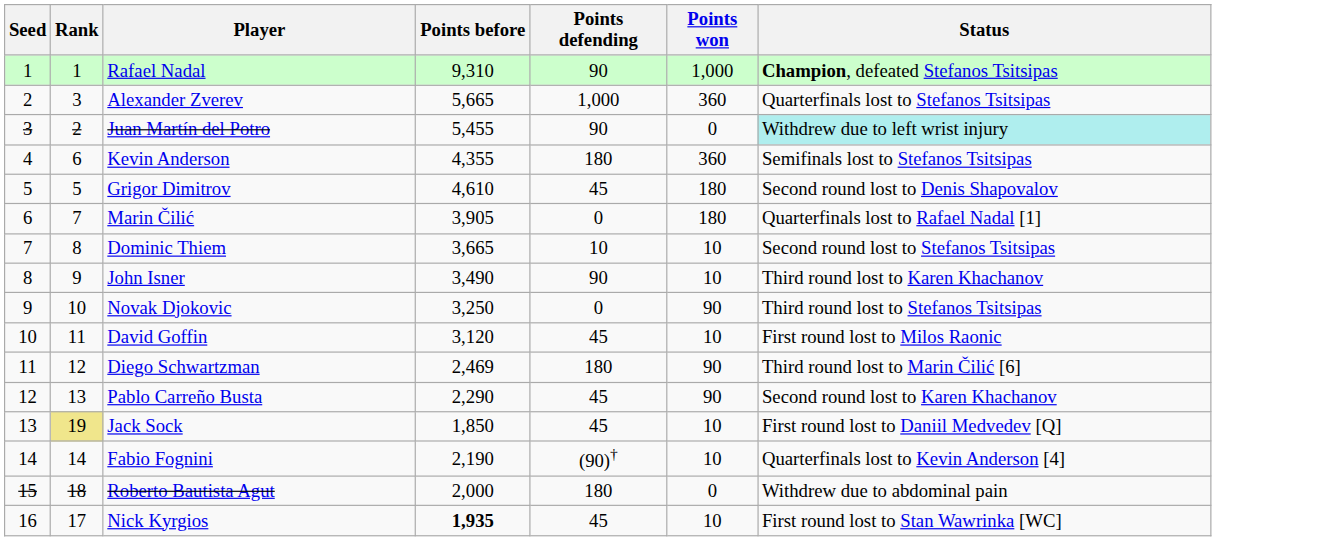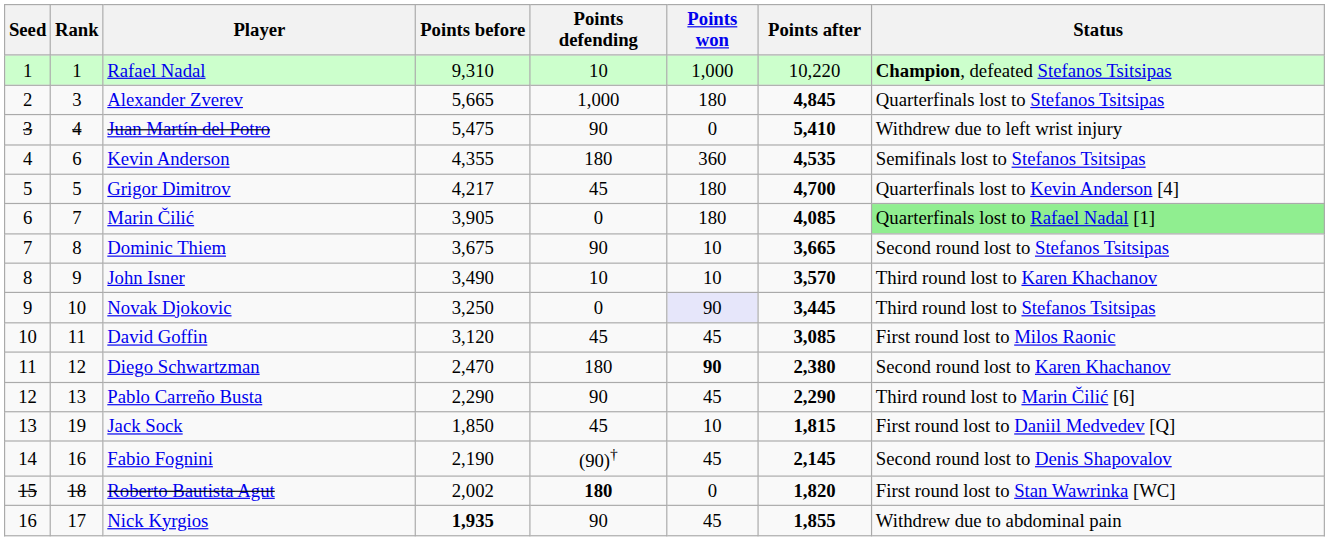+ column: Points after | 10,220 | 4,845 | 5,410 | 4,535 | 4,700 | 4,085 | 3,665 | 3,570 | 3,445 | 3,085 | 2,380 | 2,290 | 1,815 | 2,145 | 1,820 | 1,855
Rafael Nadal | Points defending: 90 -> 10
Alexander Zverev | Points won: 360 -> 180
Juan Martín del Potro | Rank: 2 -> 4
Juan Martín del Potro | Points before: 5,455 -> 5,475
Juan Martín del Potro | Status: paleturquoise background -> no background
Grigor Dimitrov | Points before: 4,610 -> 4,217
Grigor Dimitrov | Status: Second round lost to Denis Shapovalov -> Quarterfinals lost to Kevin Anderson [4]
Marin Čilić | Status: no background -> lightgreen background
Dominic Thiem | Points before: 3,665 -> 3,675
Dominic Thiem | Points defending: 10 -> 90
John Isner | Points defending: 90 -> 10
Novak Djokovic | Points won: no background -> lavender background
David Goffin | Points won: 10 -> 45
Diego Schwartzman | Points before: 2,469 -> 2,470
Diego Schwartzman | Points won: normal -> bold
Diego Schwartzman | Status: Third round lost to Marin Čilić [6] -> Second round lost to Karen Khachanov
Pablo Carreño Busta | Points defending: 45 -> 90
Pablo Carreño Busta | Points won: 90 -> 45
Pablo Carreño Busta | Status: Second round lost to Karen Khachanov -> Third round lost to Marin Čilić [6]
Jack Sock | Rank: khaki background -> no background
Fabio Fognini | Rank: 14 -> 16
Fabio Fognini | Points won: 10 -> 45
Fabio Fognini | Status: Quarterfinals lost to Kevin Anderson [4] -> Second round lost to Denis Shapovalov
Roberto Bautista Agut | Points before: 2,000 -> 2,002
Roberto Bautista Agut | Points defending: normal -> bold
Roberto Bautista Agut | Status: Withdrew due to abdominal pain -> First round lost to Stan Wawrinka [WC]
Nick Kyrgios | Points defending: 45 -> 90
Nick Kyrgios | Points won: 10 -> 45
Nick Kyrgios | Status: First round lost to Stan Wawrinka [WC] -> Withdrew due to abdominal pain
